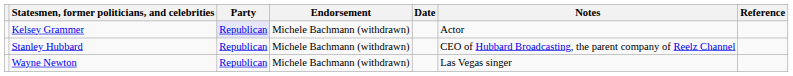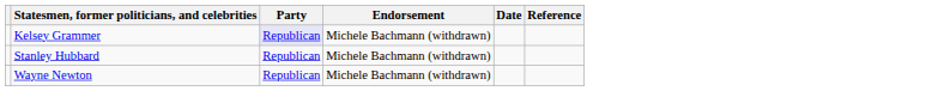- column: Notes | Actor | CEO of Hubbard Broadcasting, the parent company of Reelz Channel | Las Vegas singer
